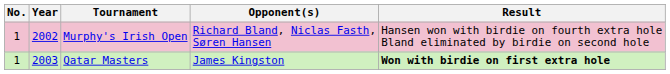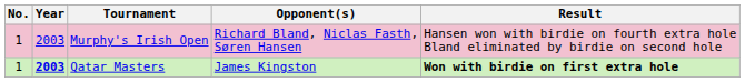Murphy's Irish Open | Year: 2002 -> 2003
Qatar Masters | Year: normal -> bold
